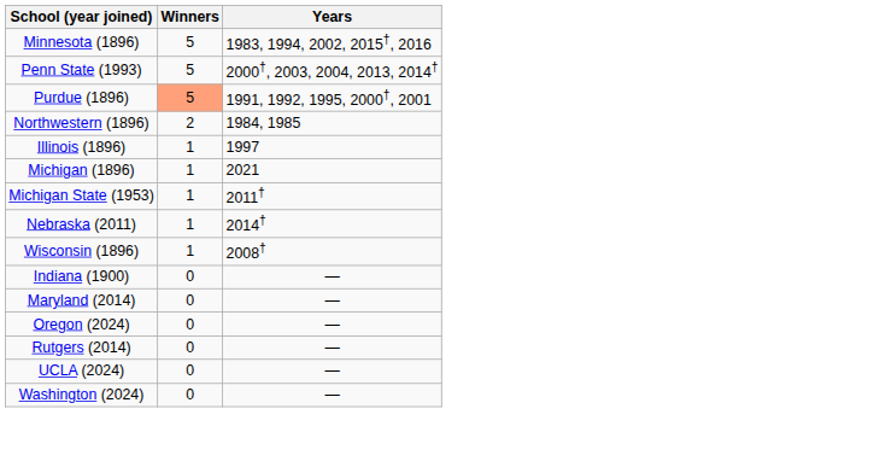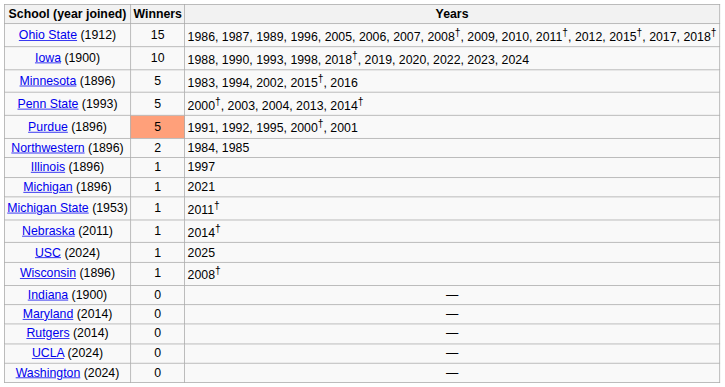+ row: Ohio State (1912) | 15 | 1986, 1987, 1989, 1996, 2005, 2006, 2007, 2008†, 2009, 2010, 2011†, 2012, 2015†, 2017, 2018†
+ row: Iowa (1900) | 10 | 1988, 1990, 1993, 1998, 2018†, 2019, 2020, 2022, 2023, 2024
+ row: USC (2024) | 1 | 2025
- row: Oregon (2024) | 0 | —
